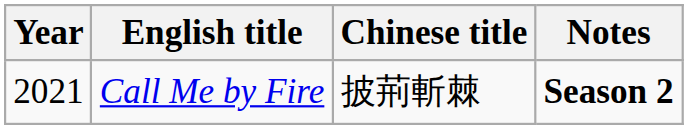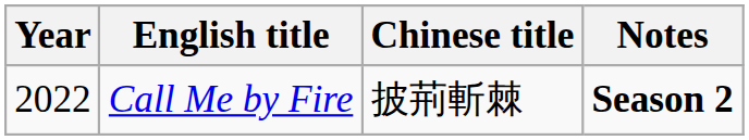Call Me by Fire | Year: 2021 -> 2022
